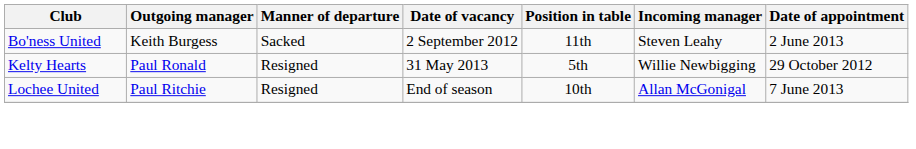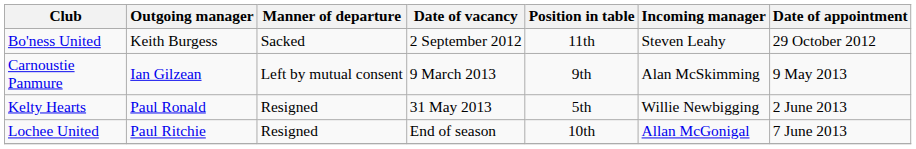Bo'ness United | Date of appointment: 2 June 2013 -> 29 October 2012
+ row: Carnoustie Panmure | Ian Gilzean | Left by mutual consent | 9 March 2013 | 9th | Alan McSkimming | 9 May 2013
Kelty Hearts | Date of appointment: 29 October 2012 -> 2 June 2013
